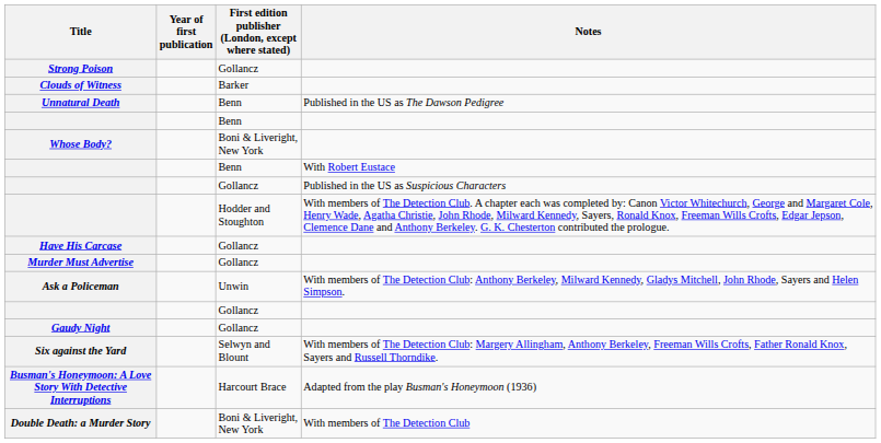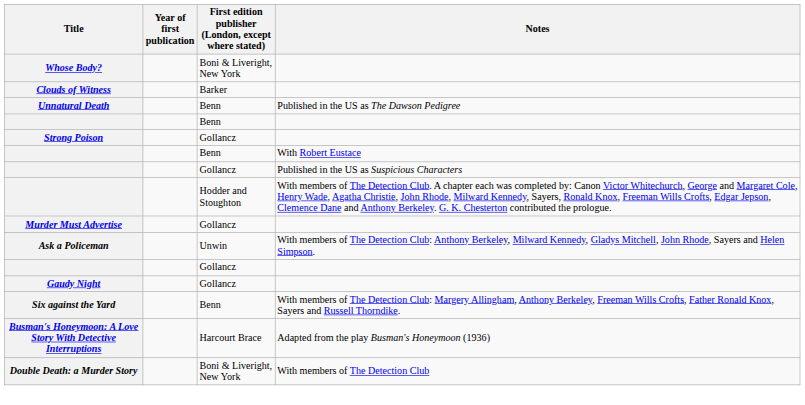rows swapped: Whose Body? <-> Strong Poison
- row: Have His Carcase | Gollancz
Six against the Yard | First edition publisher (London, except where stated): Selwyn and Blount -> Benn
